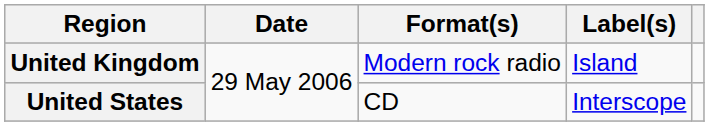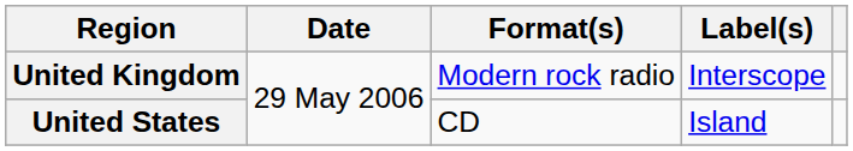United Kingdom | Label(s): Island -> Interscope
United States | Label(s): Interscope -> Island
